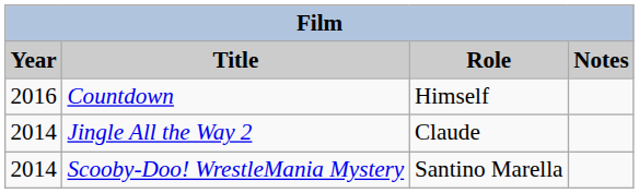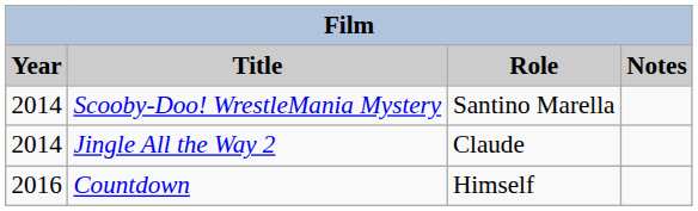rows swapped: Scooby-Doo! WrestleMania Mystery <-> Countdown
